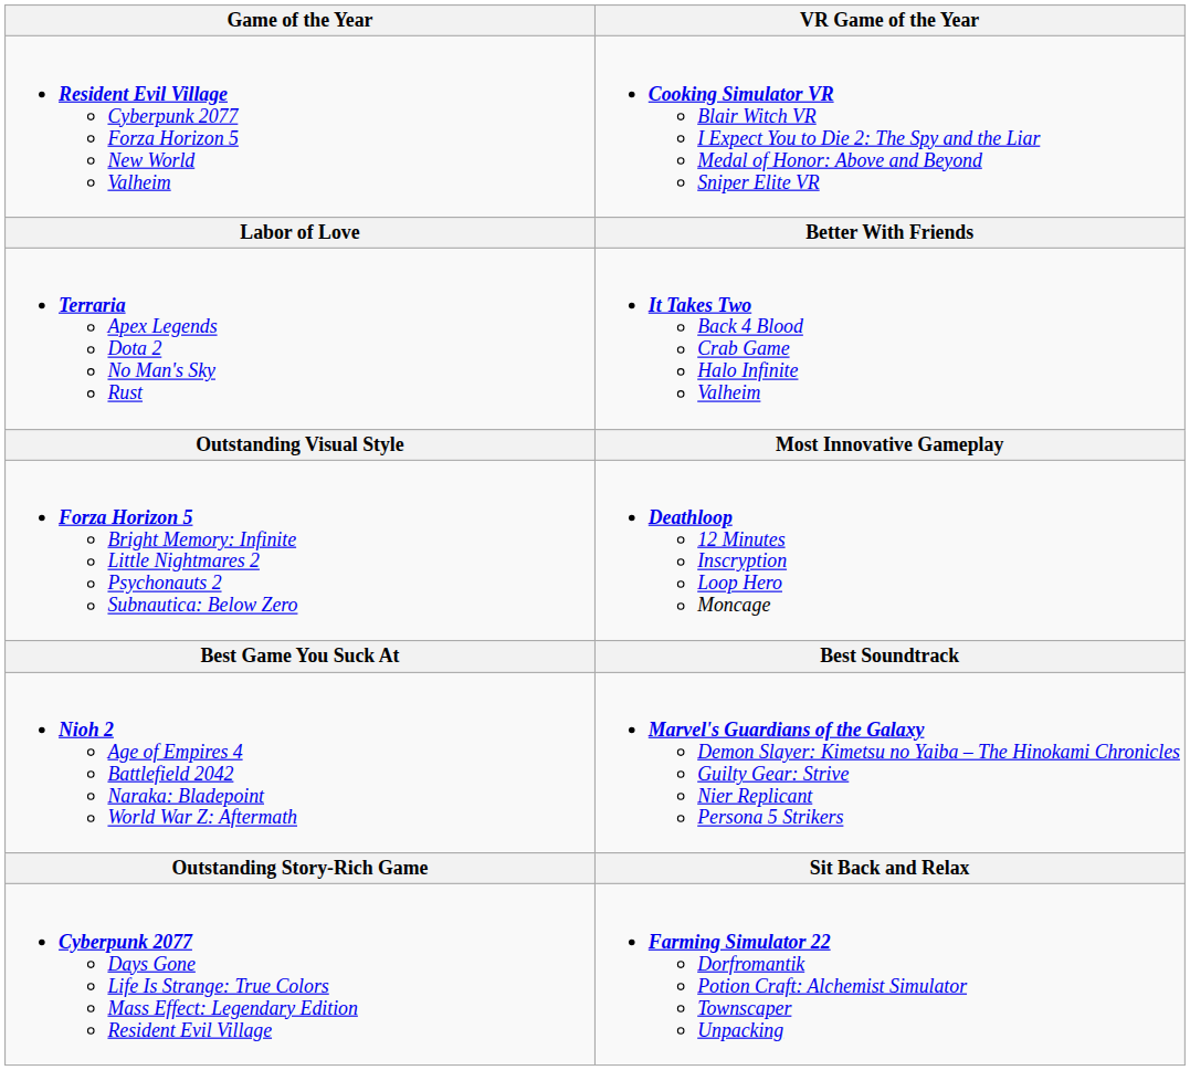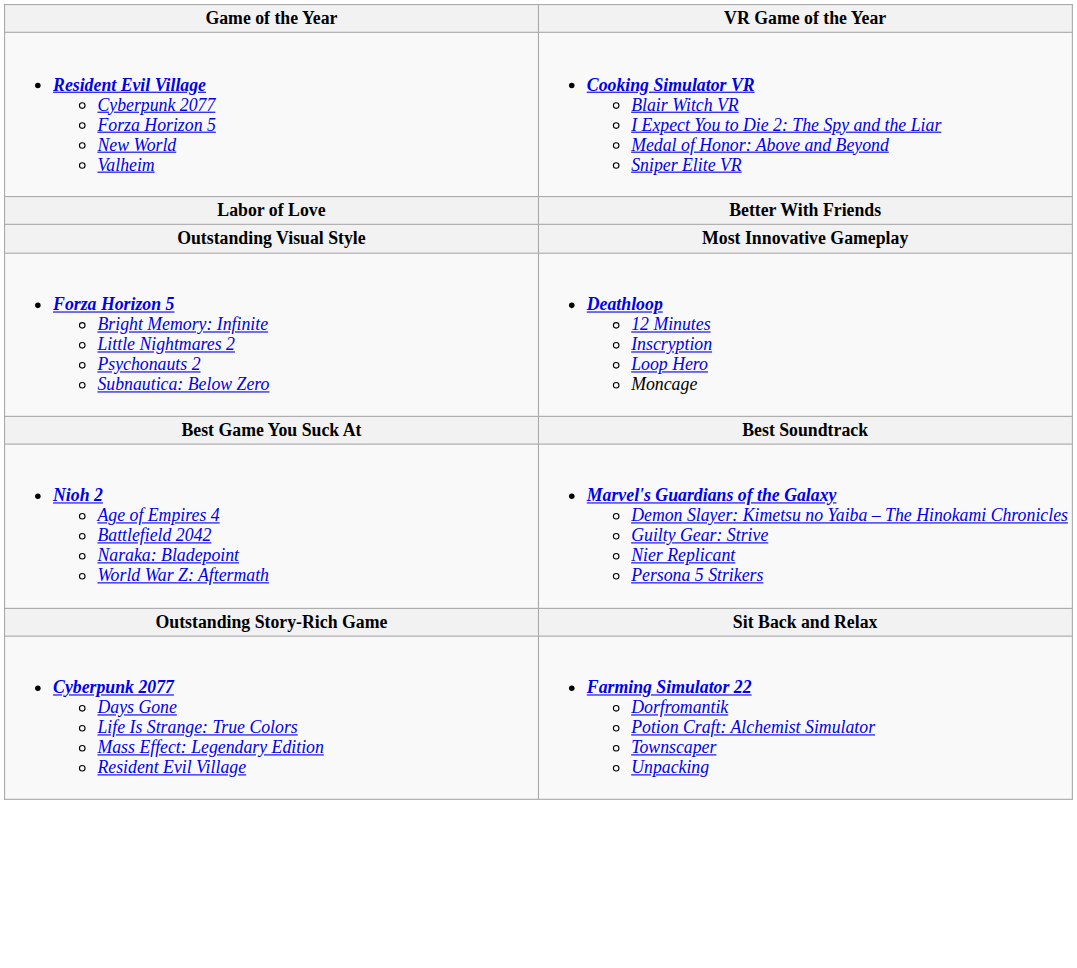- row: Terraria Apex Legends Dota 2 No Man's Sky Rust | It Takes Two Back 4 Blood Crab Game Halo Infinite Valheim
